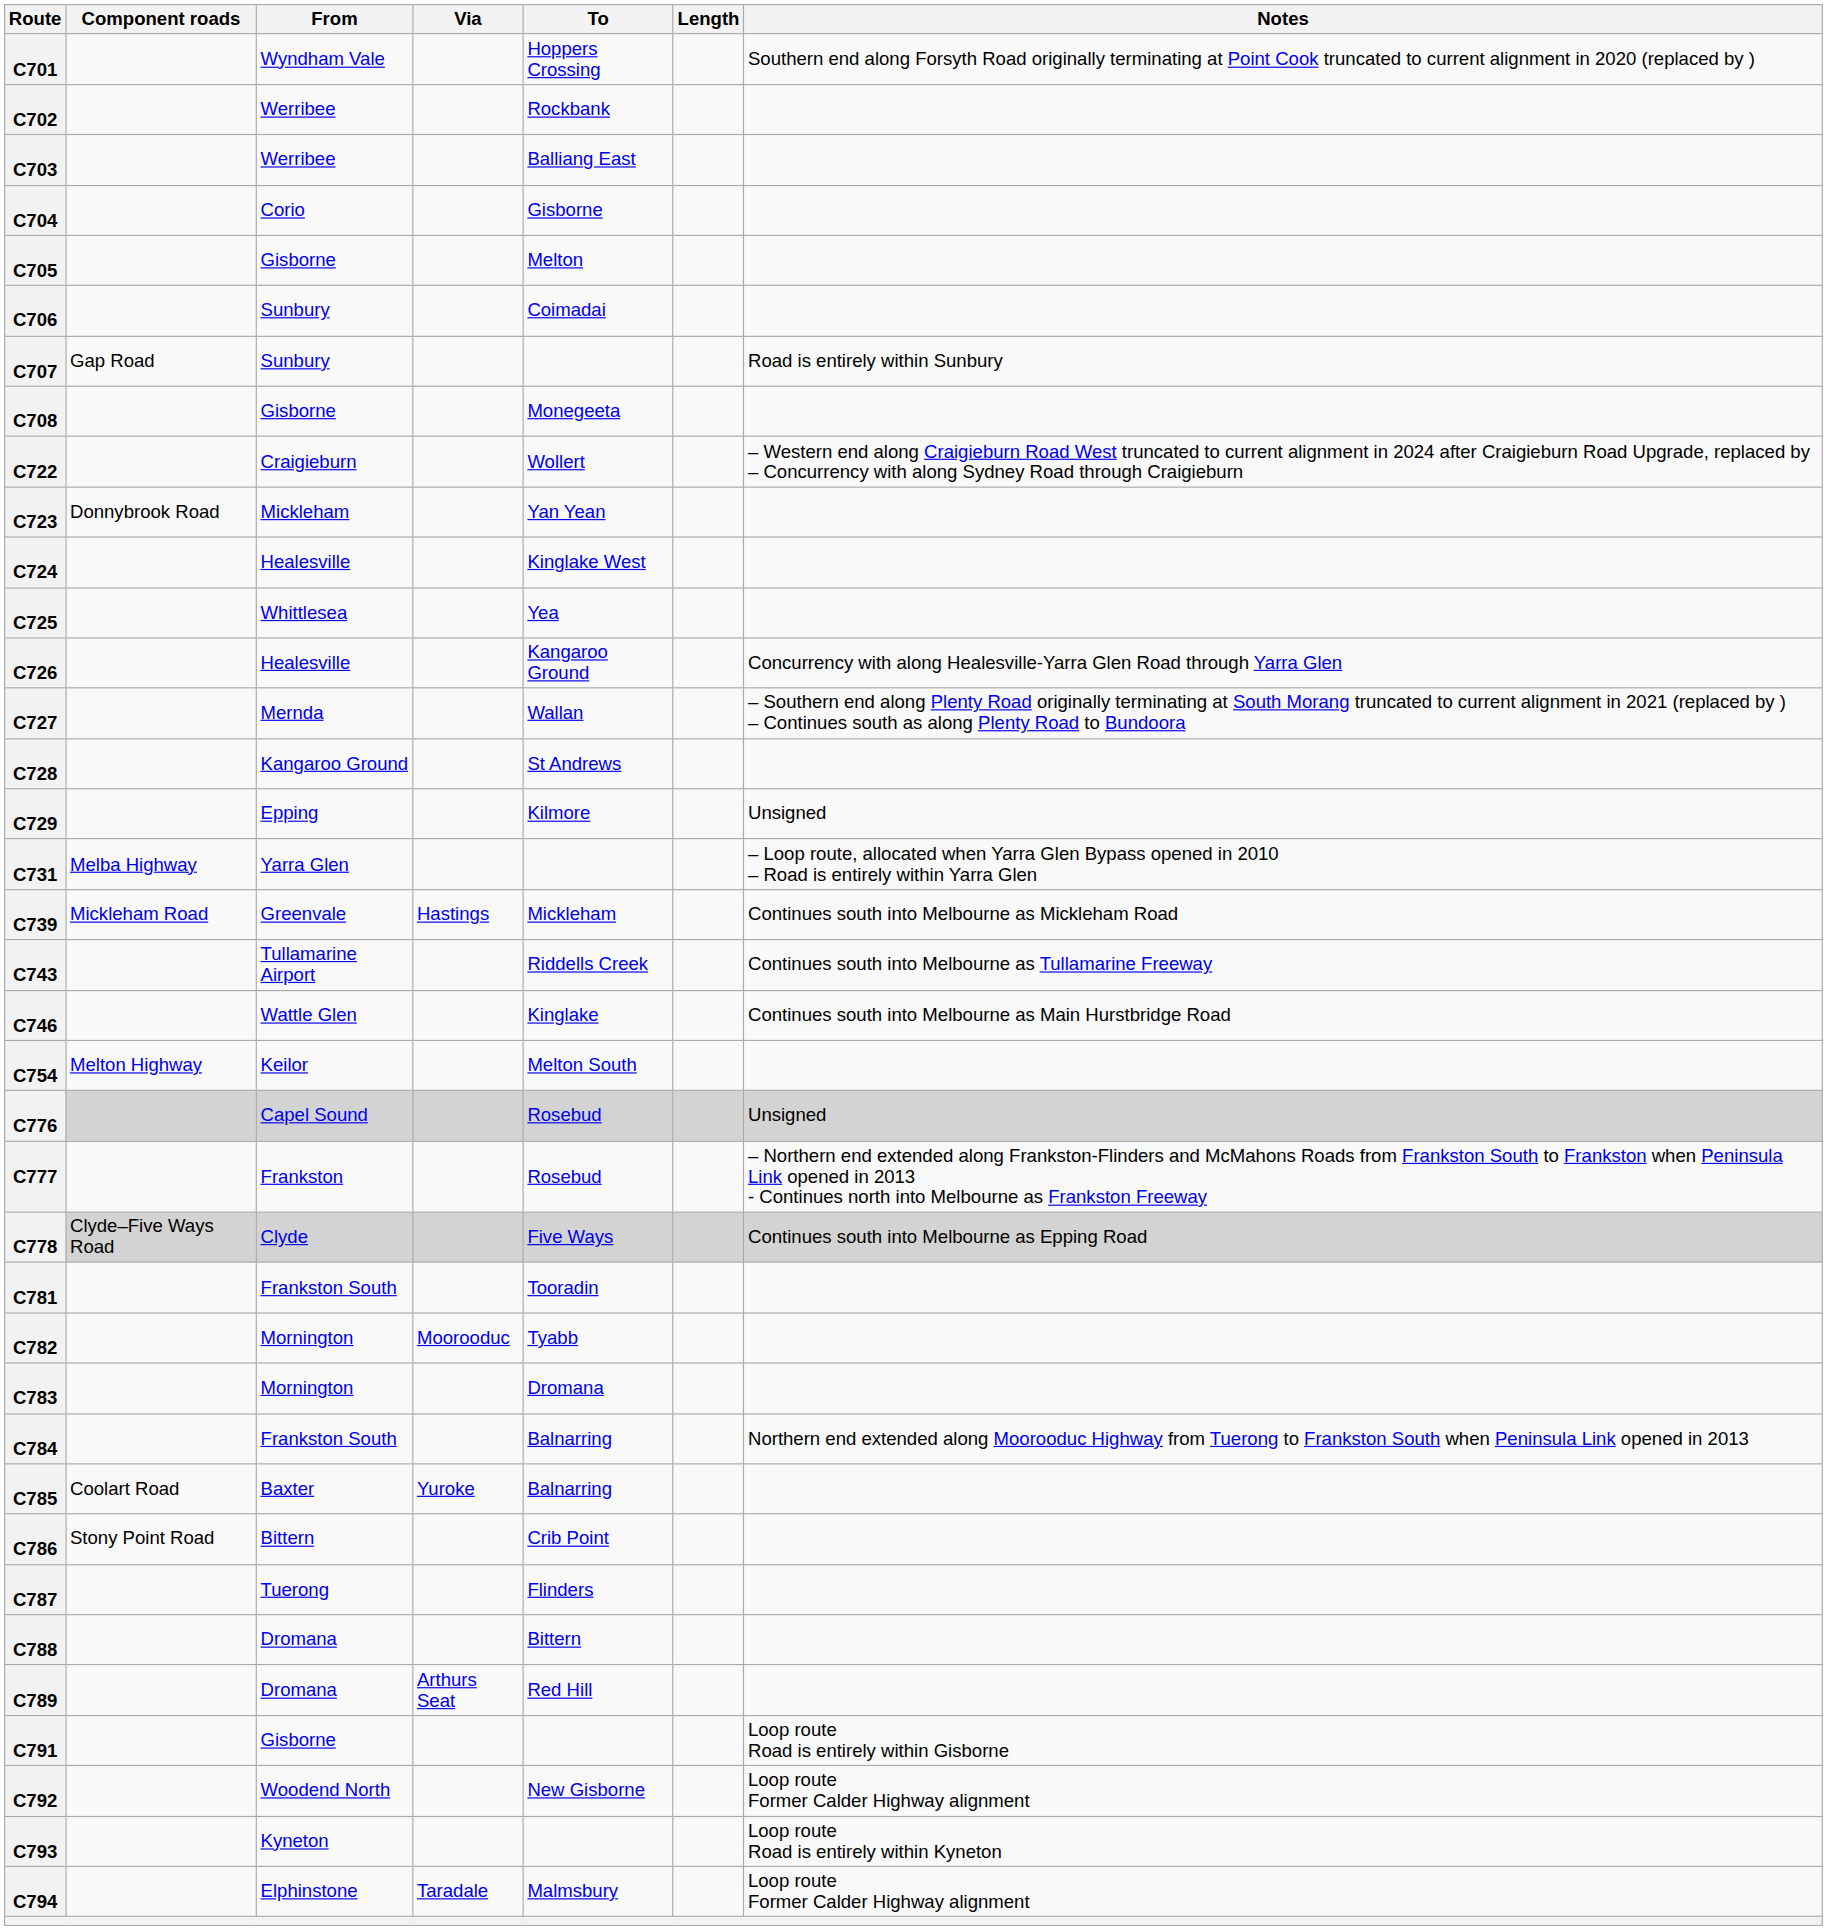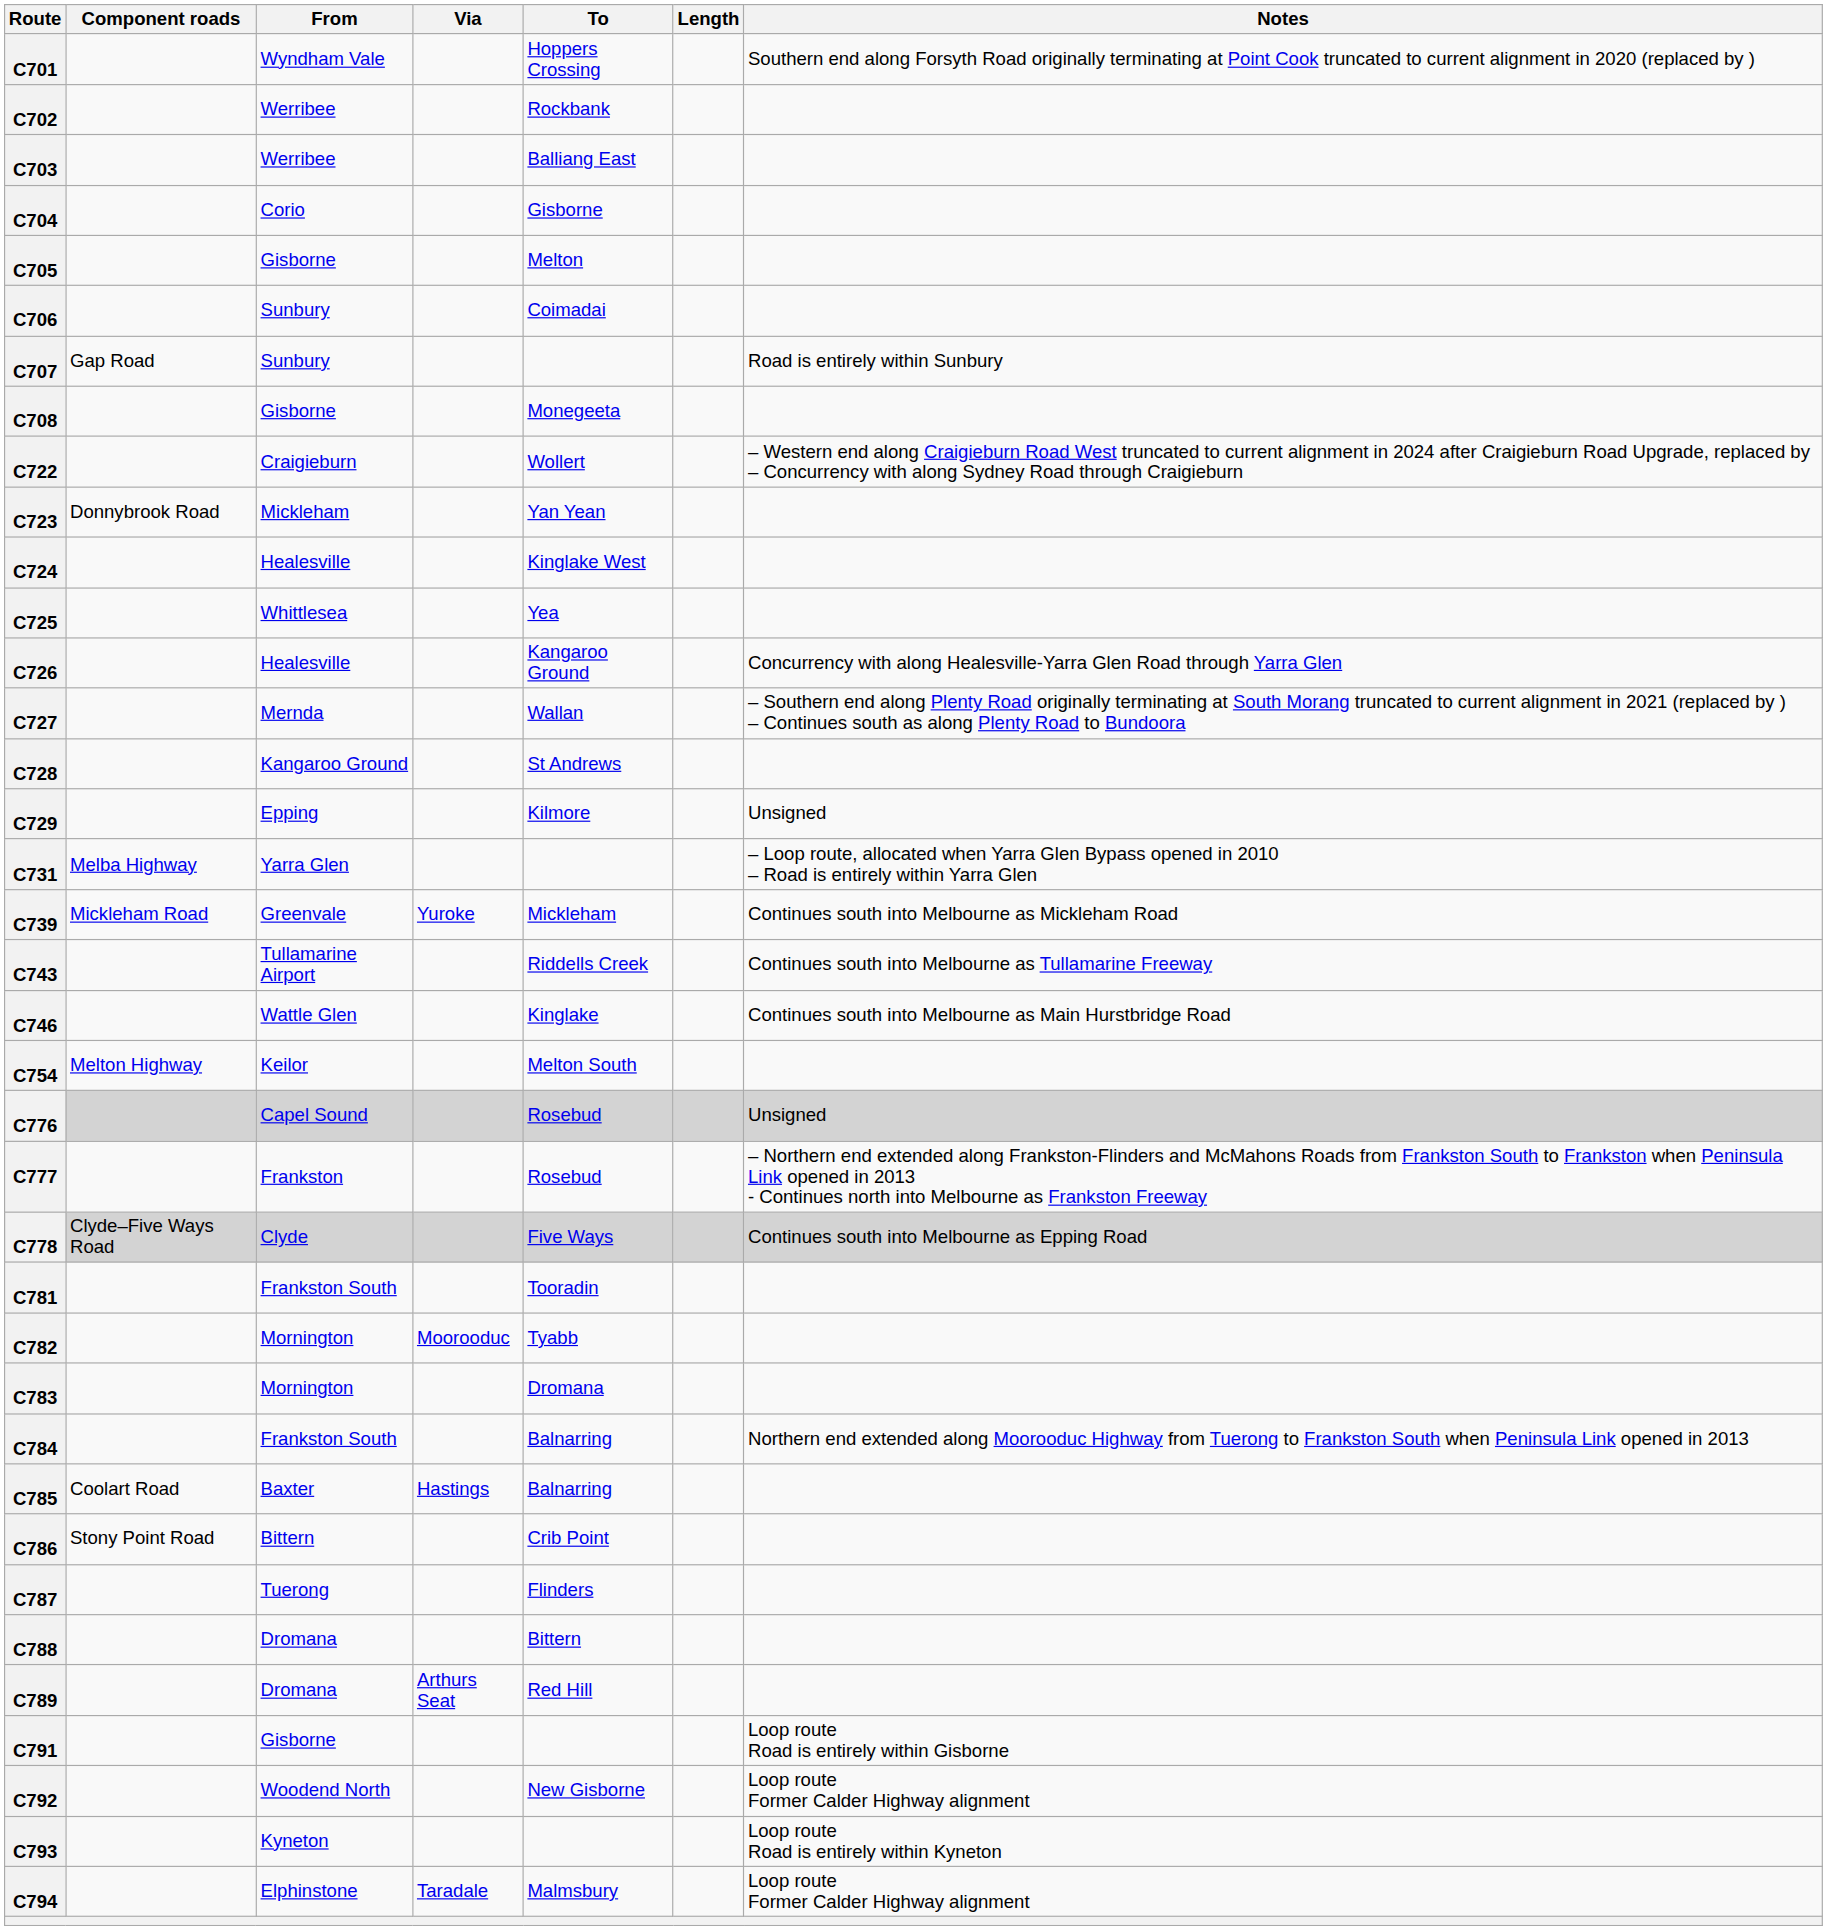C739 | Via: Hastings -> Yuroke
C785 | Via: Yuroke -> Hastings
